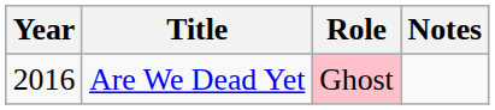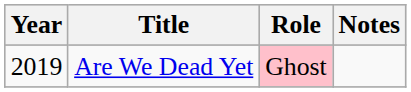Are We Dead Yet | Year: 2016 -> 2019
